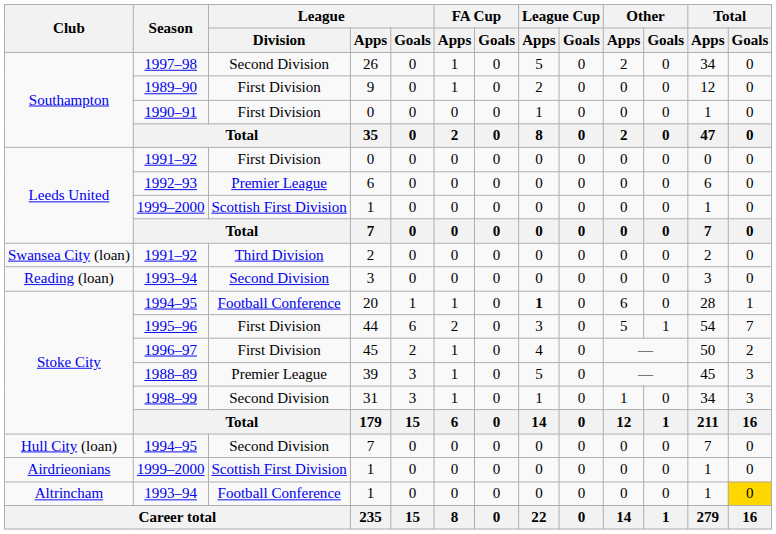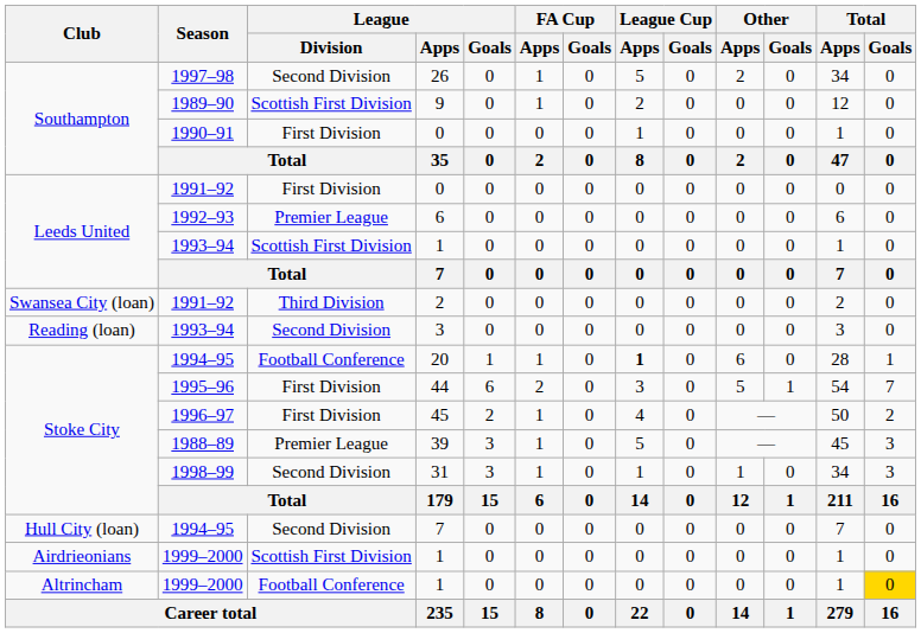9 | League / Division: First Division -> Scottish First Division
Leeds United / 1 | Season: 1999–2000 -> 1993–94
Altrincham / 1 | Season: 1993–94 -> 1999–2000
